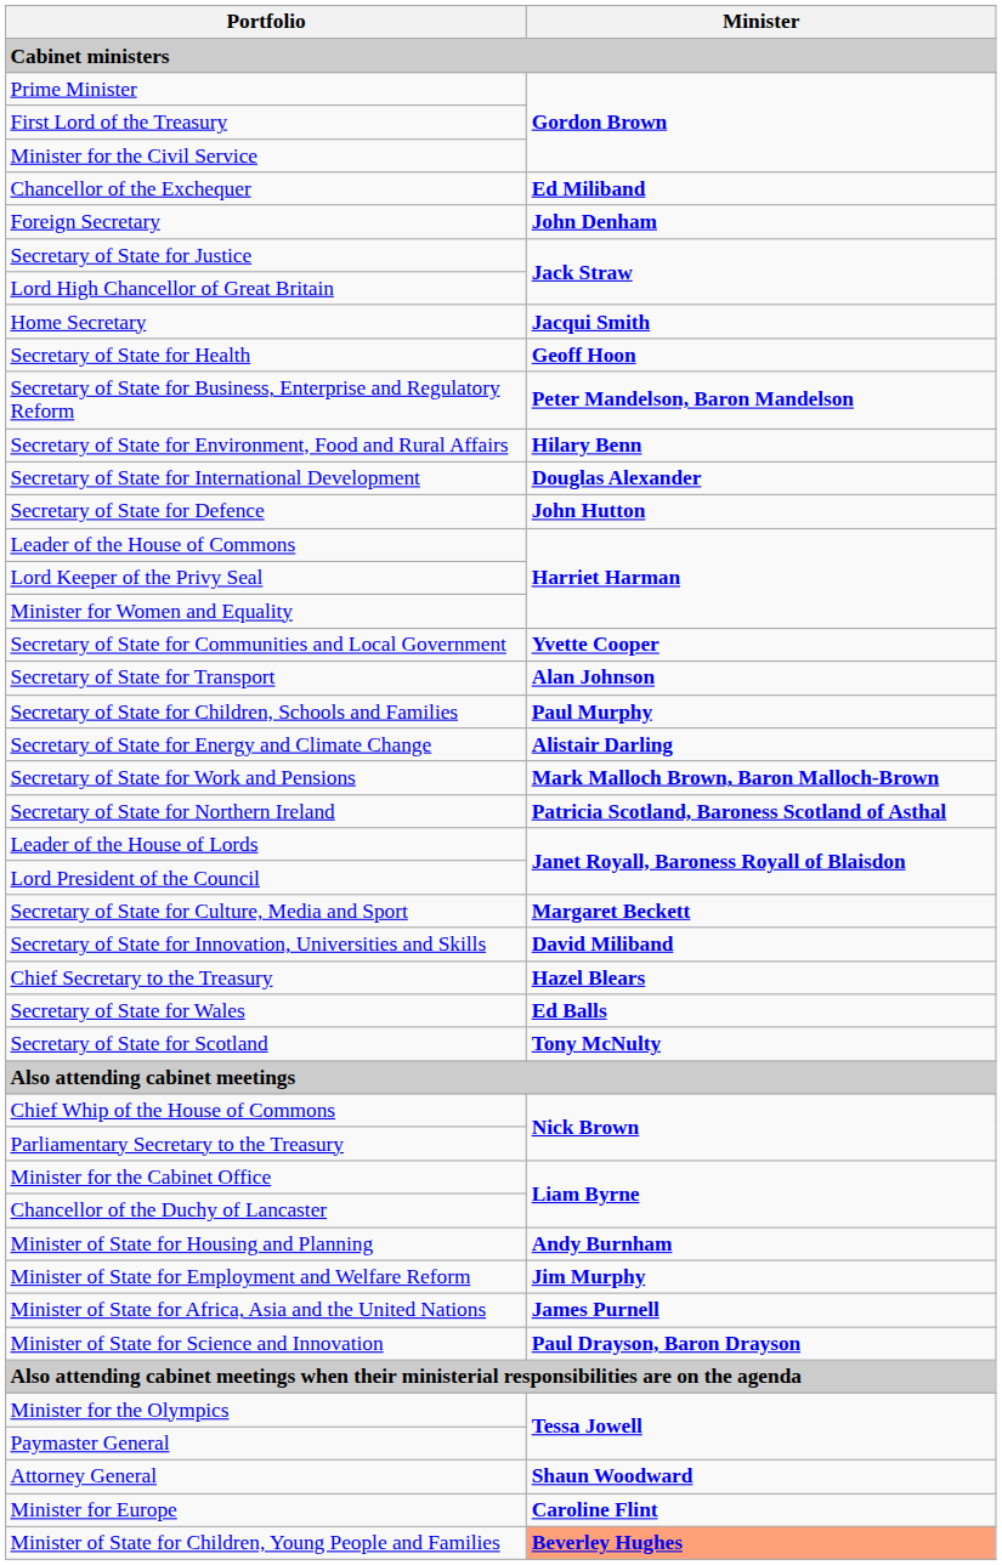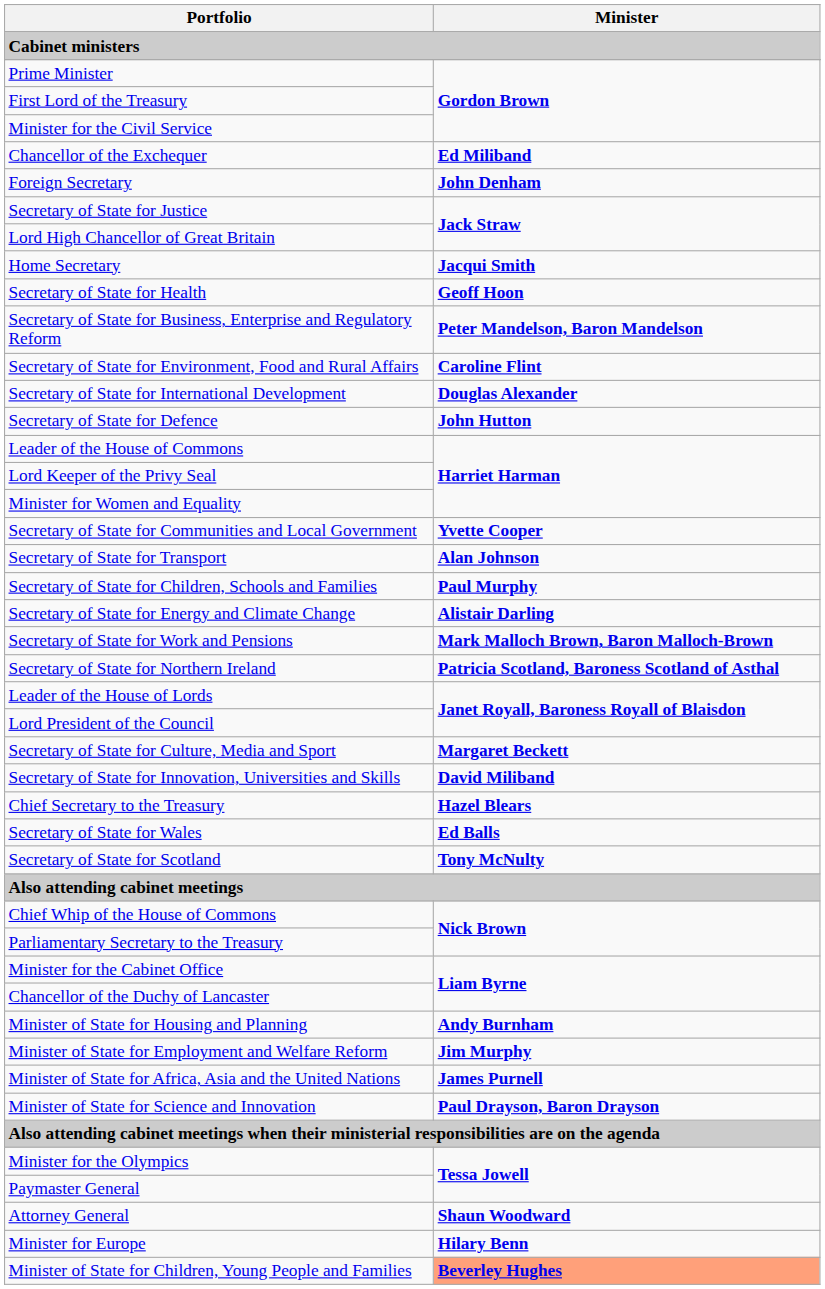Secretary of State for Environment, Food and Rural Affairs | Minister: Hilary Benn -> Caroline Flint
Minister for Europe | Minister: Caroline Flint -> Hilary Benn
